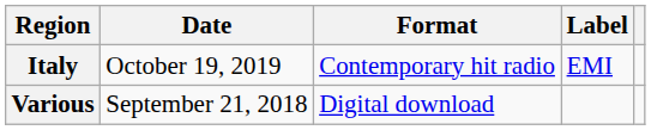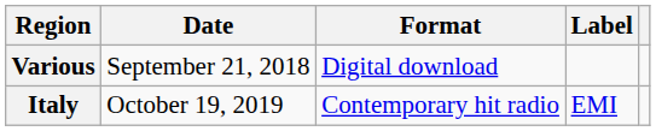rows swapped: Various <-> Italy
